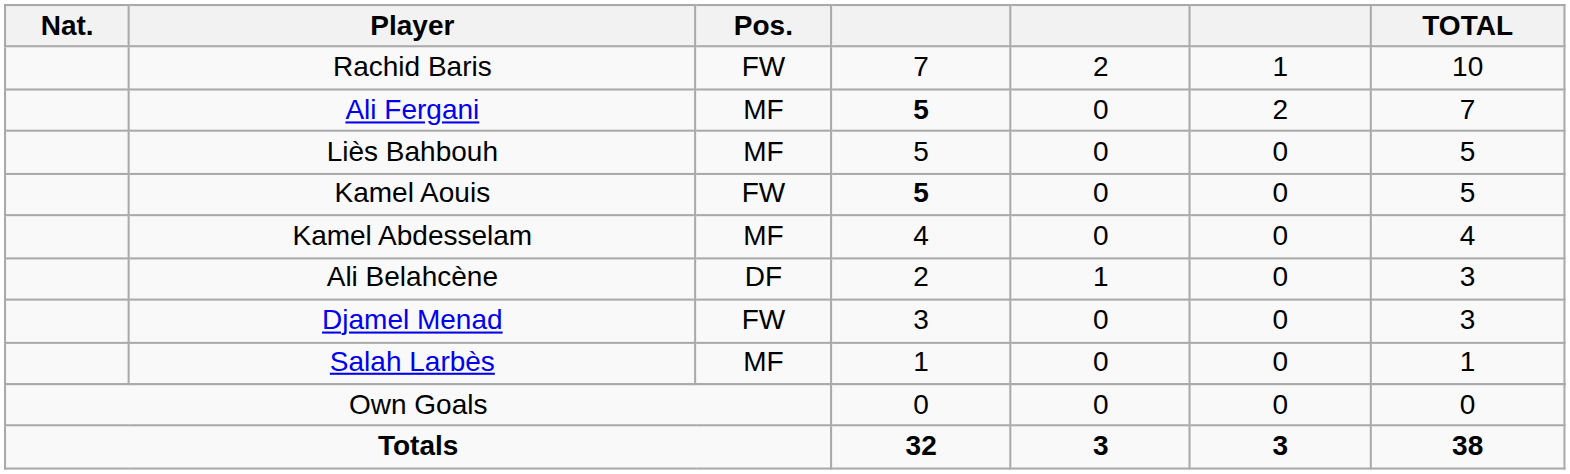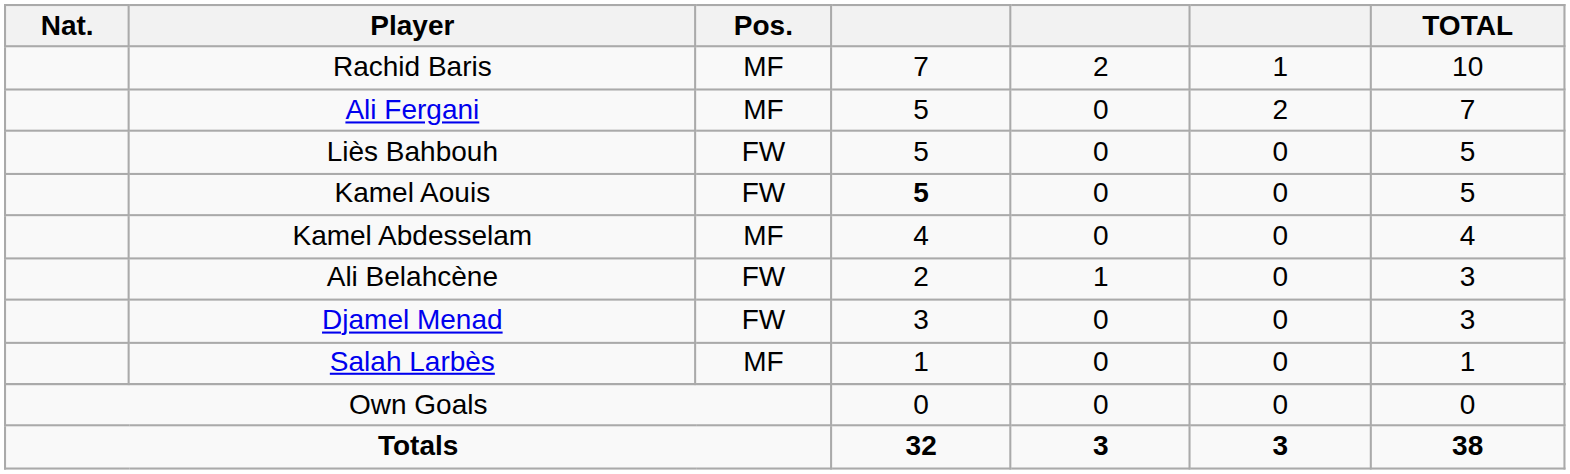Rachid Baris | Pos.: FW -> MF
Ali Fergani | column 4: bold -> normal
Liès Bahbouh | Pos.: MF -> FW
Ali Belahcène | Pos.: DF -> FW
